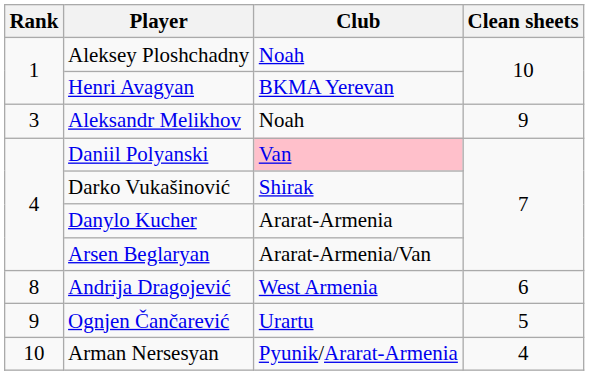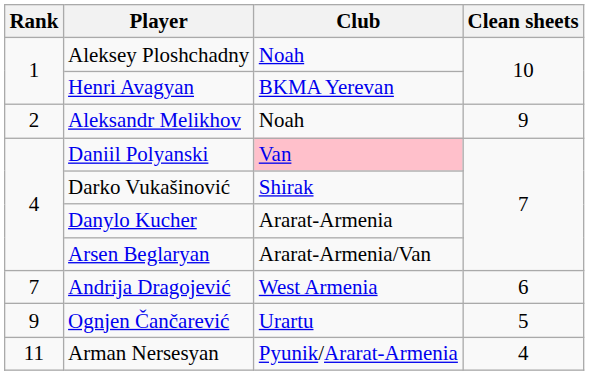Aleksandr Melikhov | Rank: 3 -> 2
Andrija Dragojević | Rank: 8 -> 7
Arman Nersesyan | Rank: 10 -> 11
